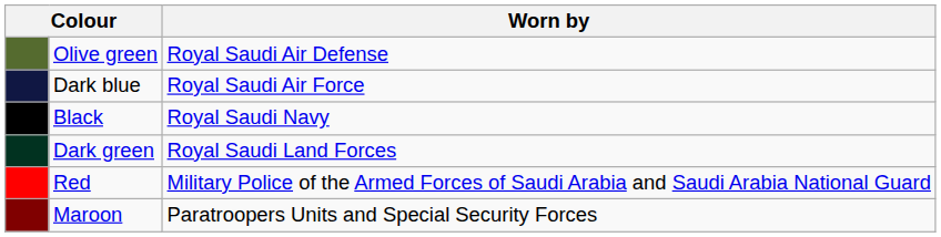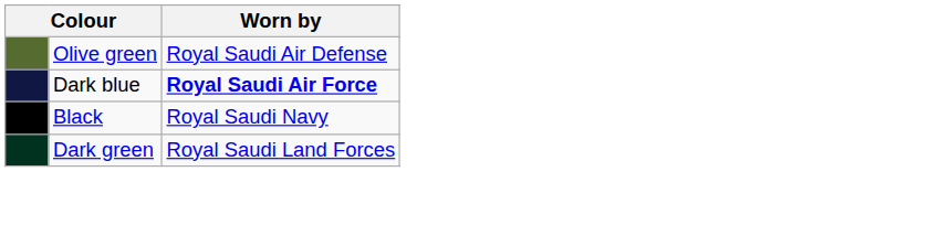Dark blue | Worn by: normal -> bold
- row: Red | Military Police of the Armed Forces of Saudi Arabia and Saudi Arabia National Guard
- row: Maroon | Paratroopers Units and Special Security Forces
